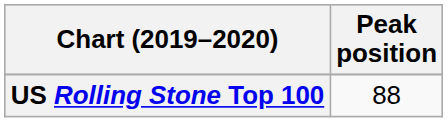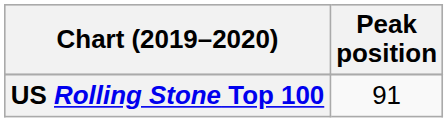US Rolling Stone Top 100 | Peak position: 88 -> 91
